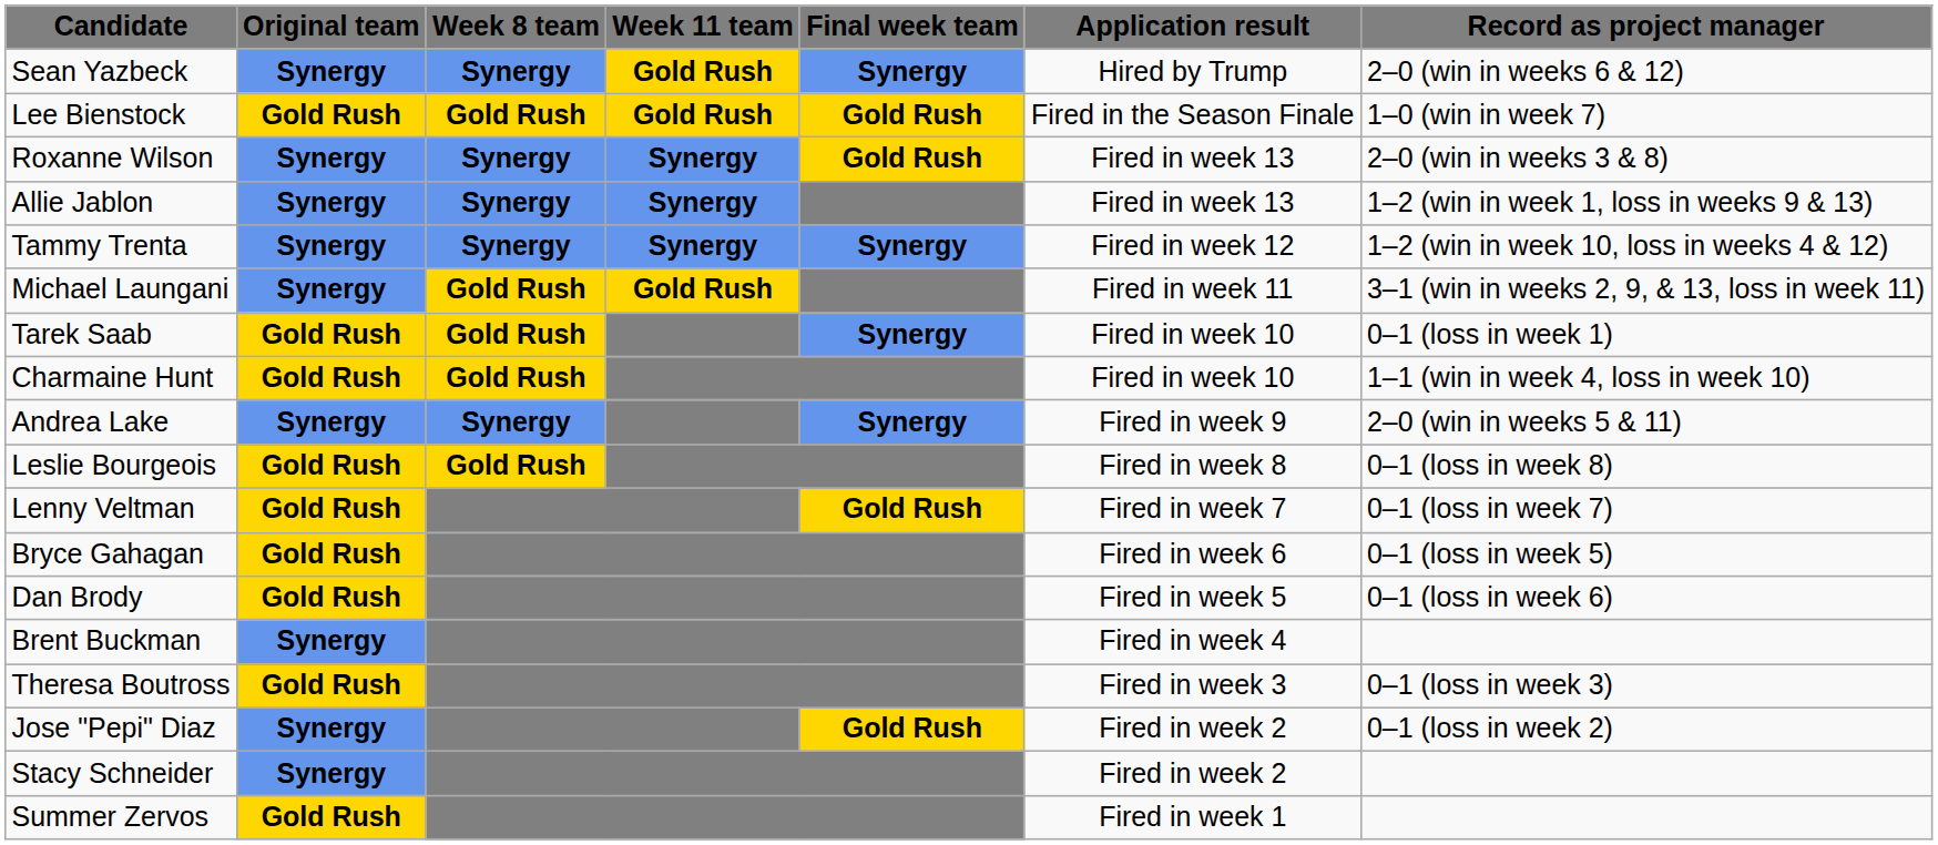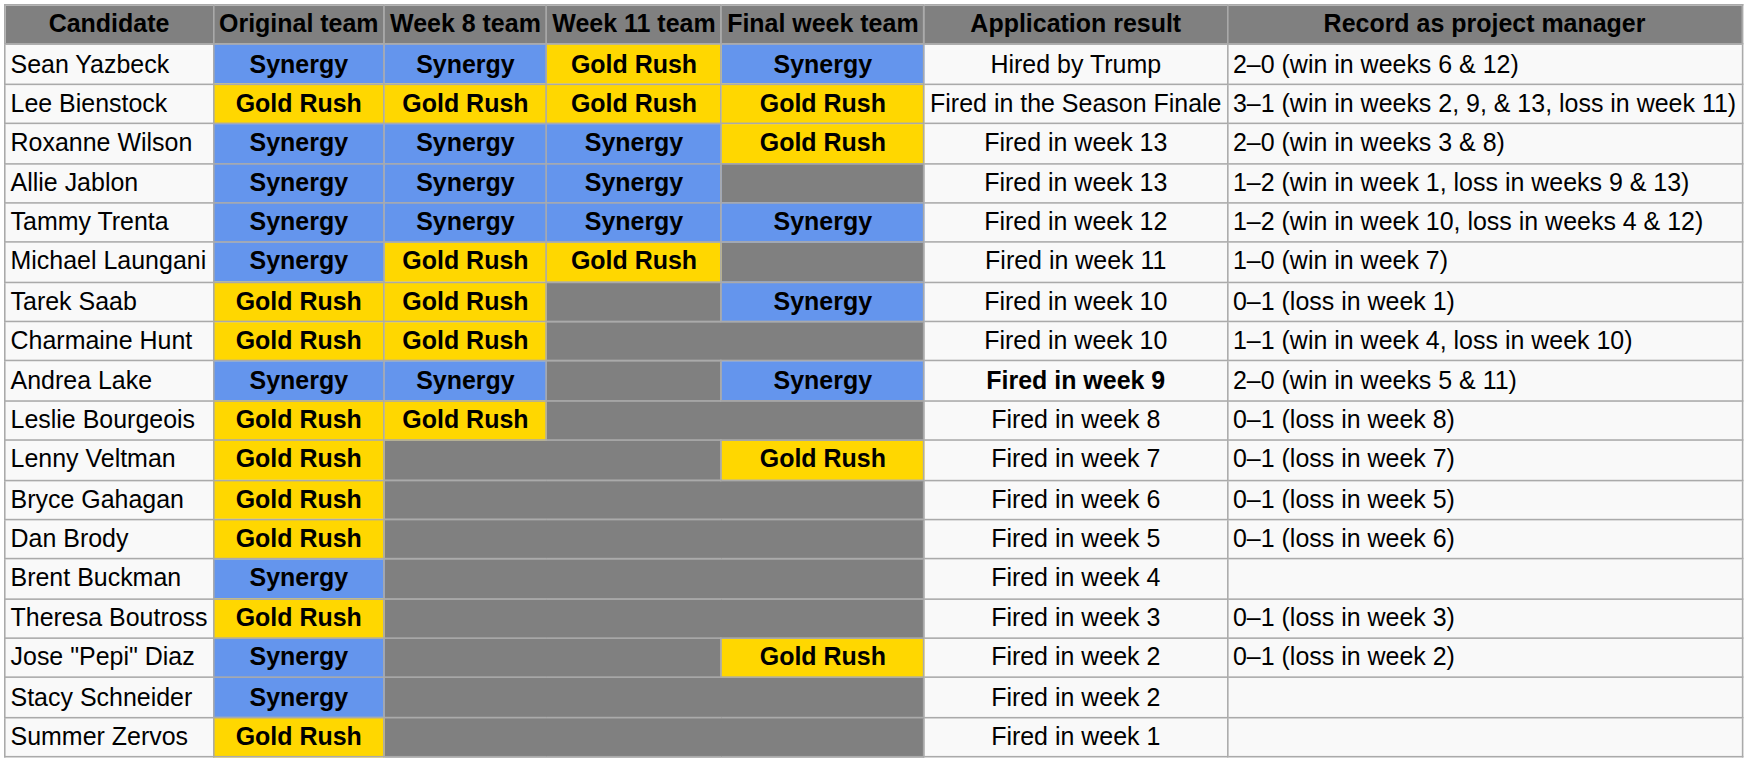Lee Bienstock | Record as project manager: 1–0 (win in week 7) -> 3–1 (win in weeks 2, 9, & 13, loss in week 11)
Michael Laungani | Record as project manager: 3–1 (win in weeks 2, 9, & 13, loss in week 11) -> 1–0 (win in week 7)
Andrea Lake | Application result: normal -> bold
